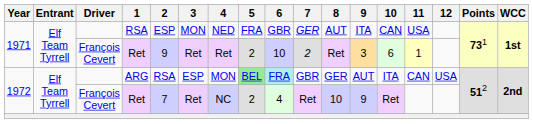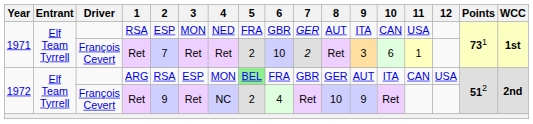1971 / Ret | 2: 9 -> 7
ARG | 6: paleturquoise background -> no background
1972 / Ret | 2: 7 -> 9
